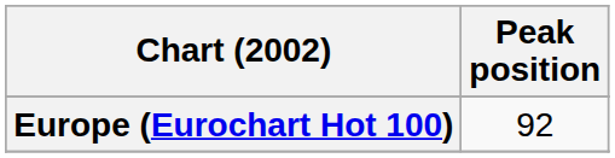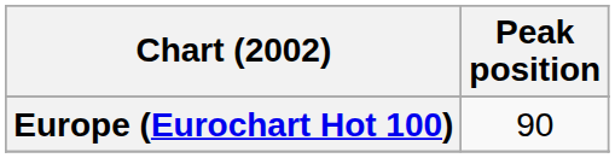Europe (Eurochart Hot 100) | Peak position: 92 -> 90
